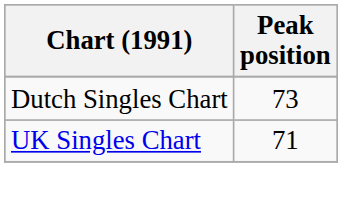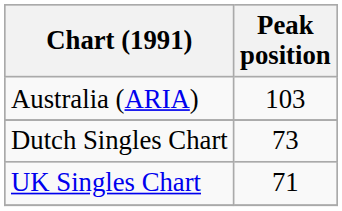+ row: Australia (ARIA) | 103
